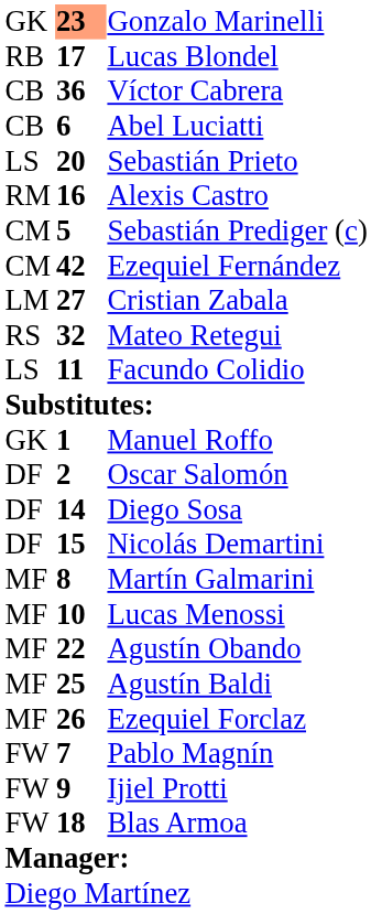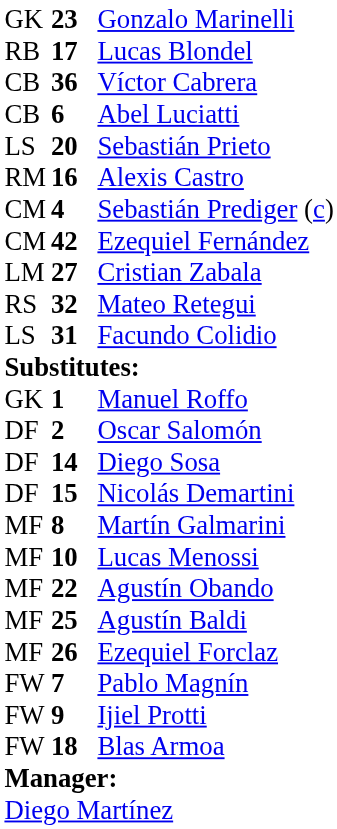Gonzalo Marinelli | column 2: lightsalmon background -> no background
Sebastián Prediger (c) | column 2: 5 -> 4
Facundo Colidio | column 2: 11 -> 31
